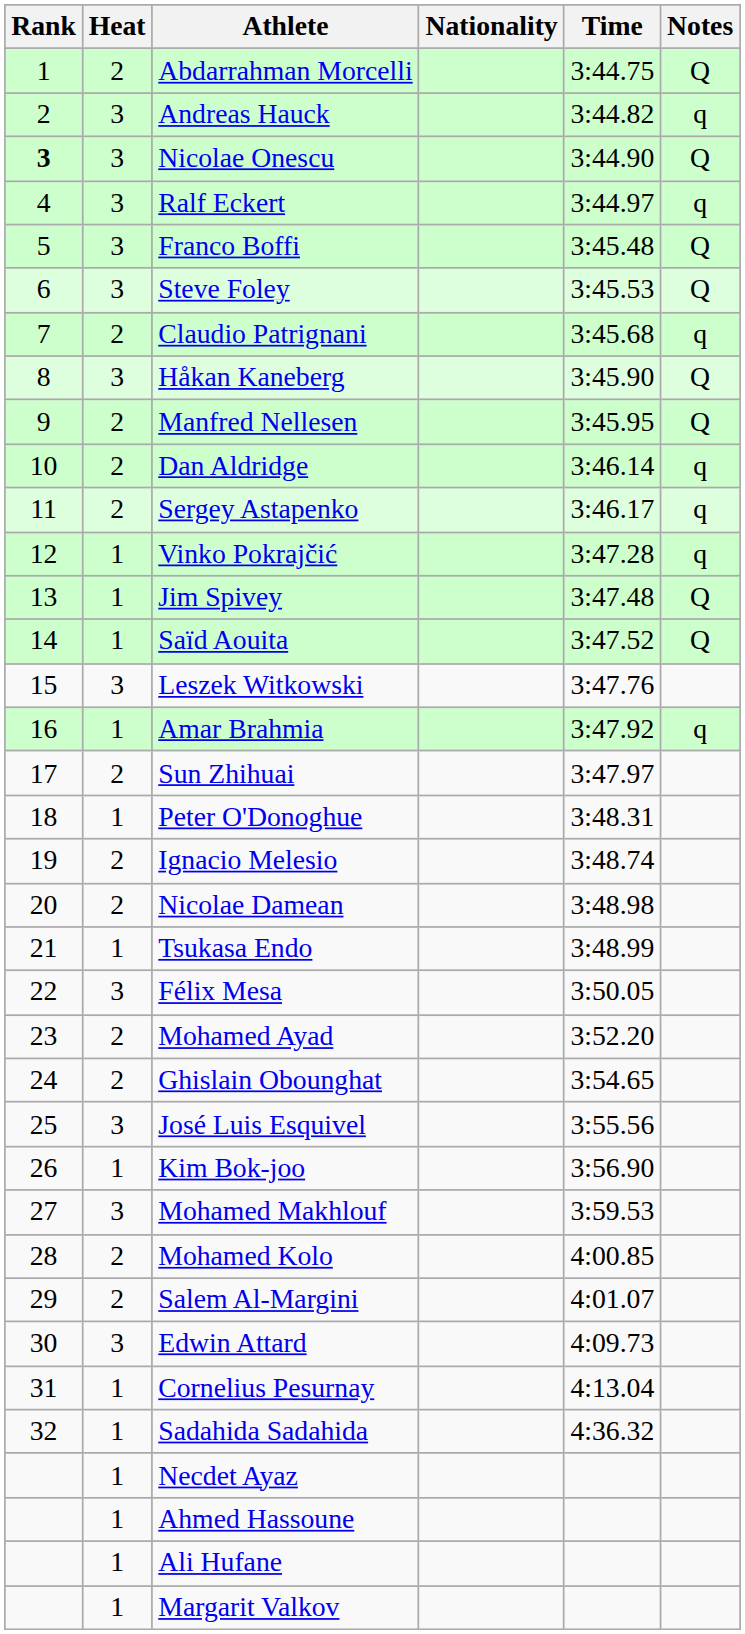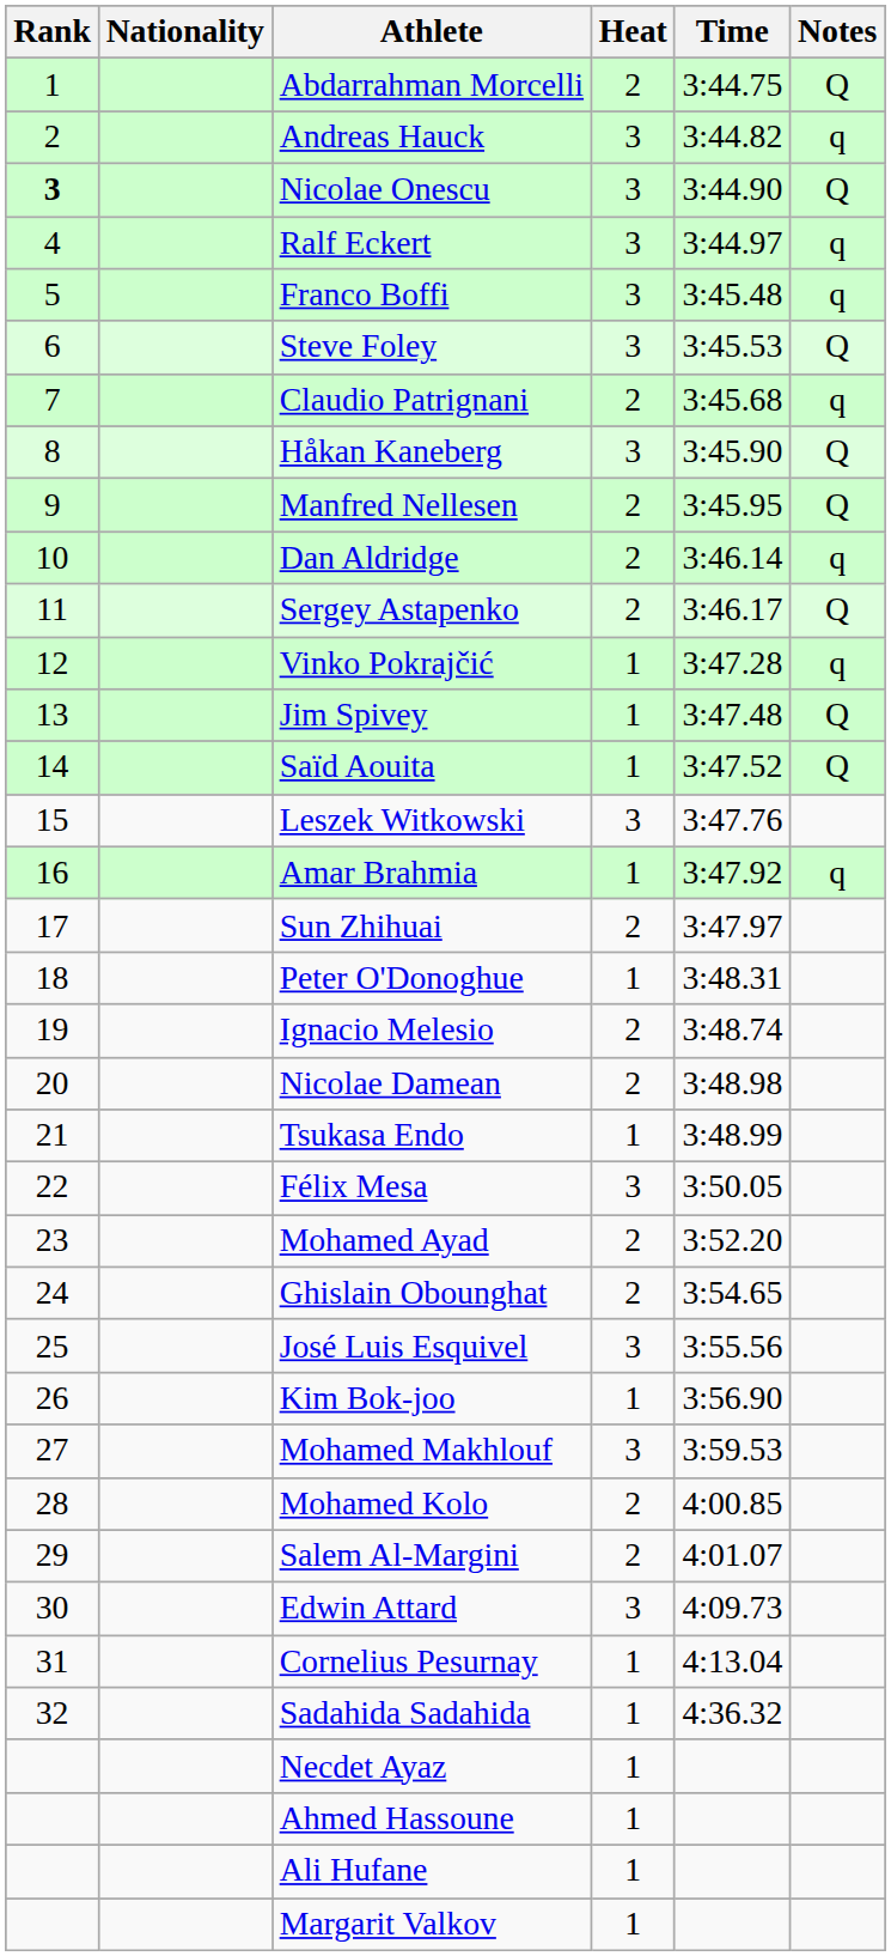columns swapped: Heat <-> Nationality
Franco Boffi | Notes: Q -> q
Sergey Astapenko | Notes: q -> Q
